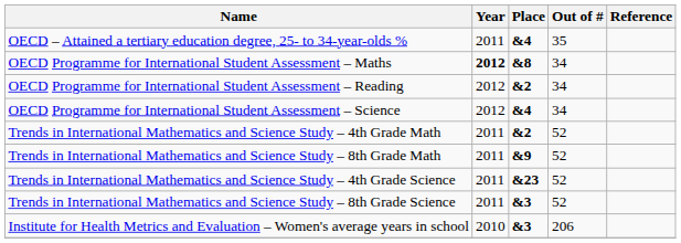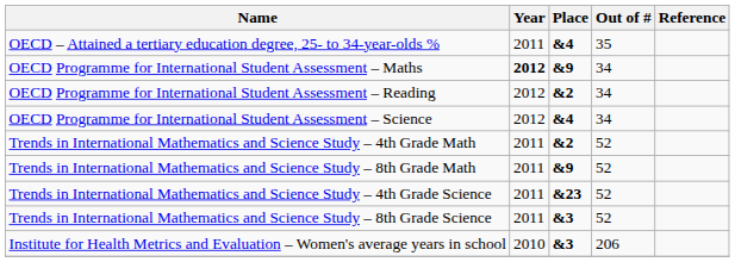OECD Programme for International Student Assessment – Maths | Place: &8 -> &9
